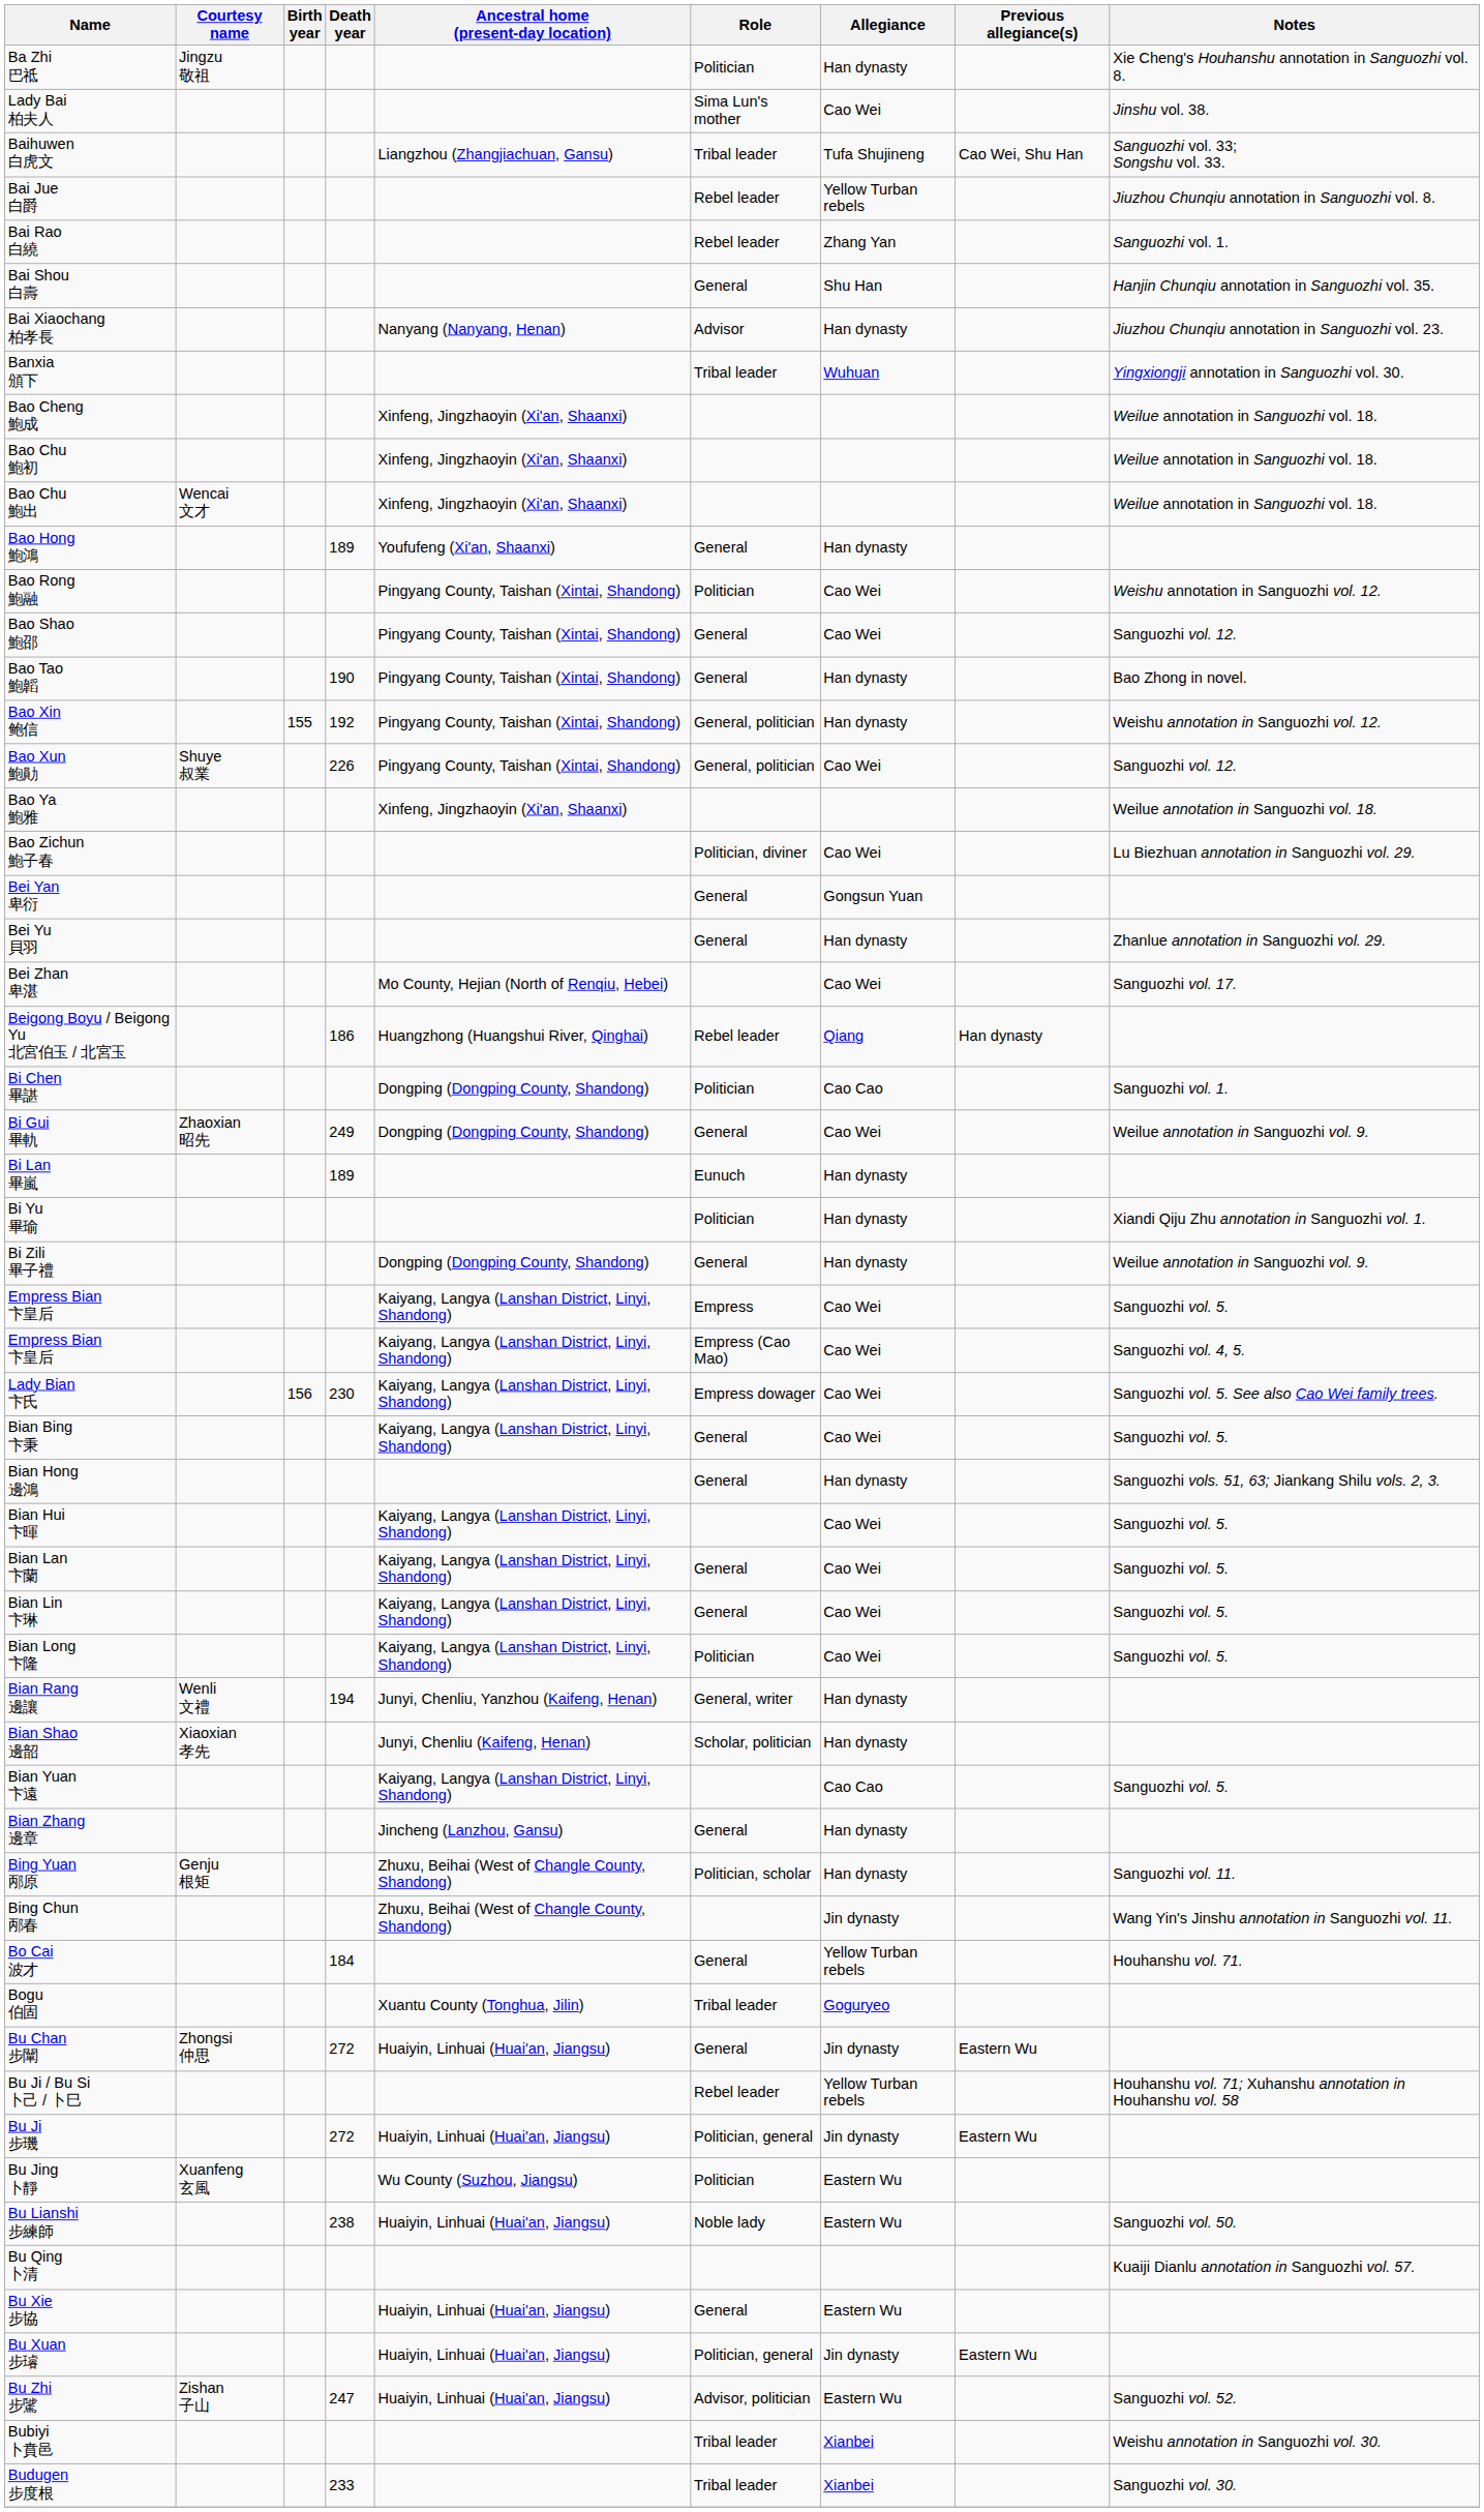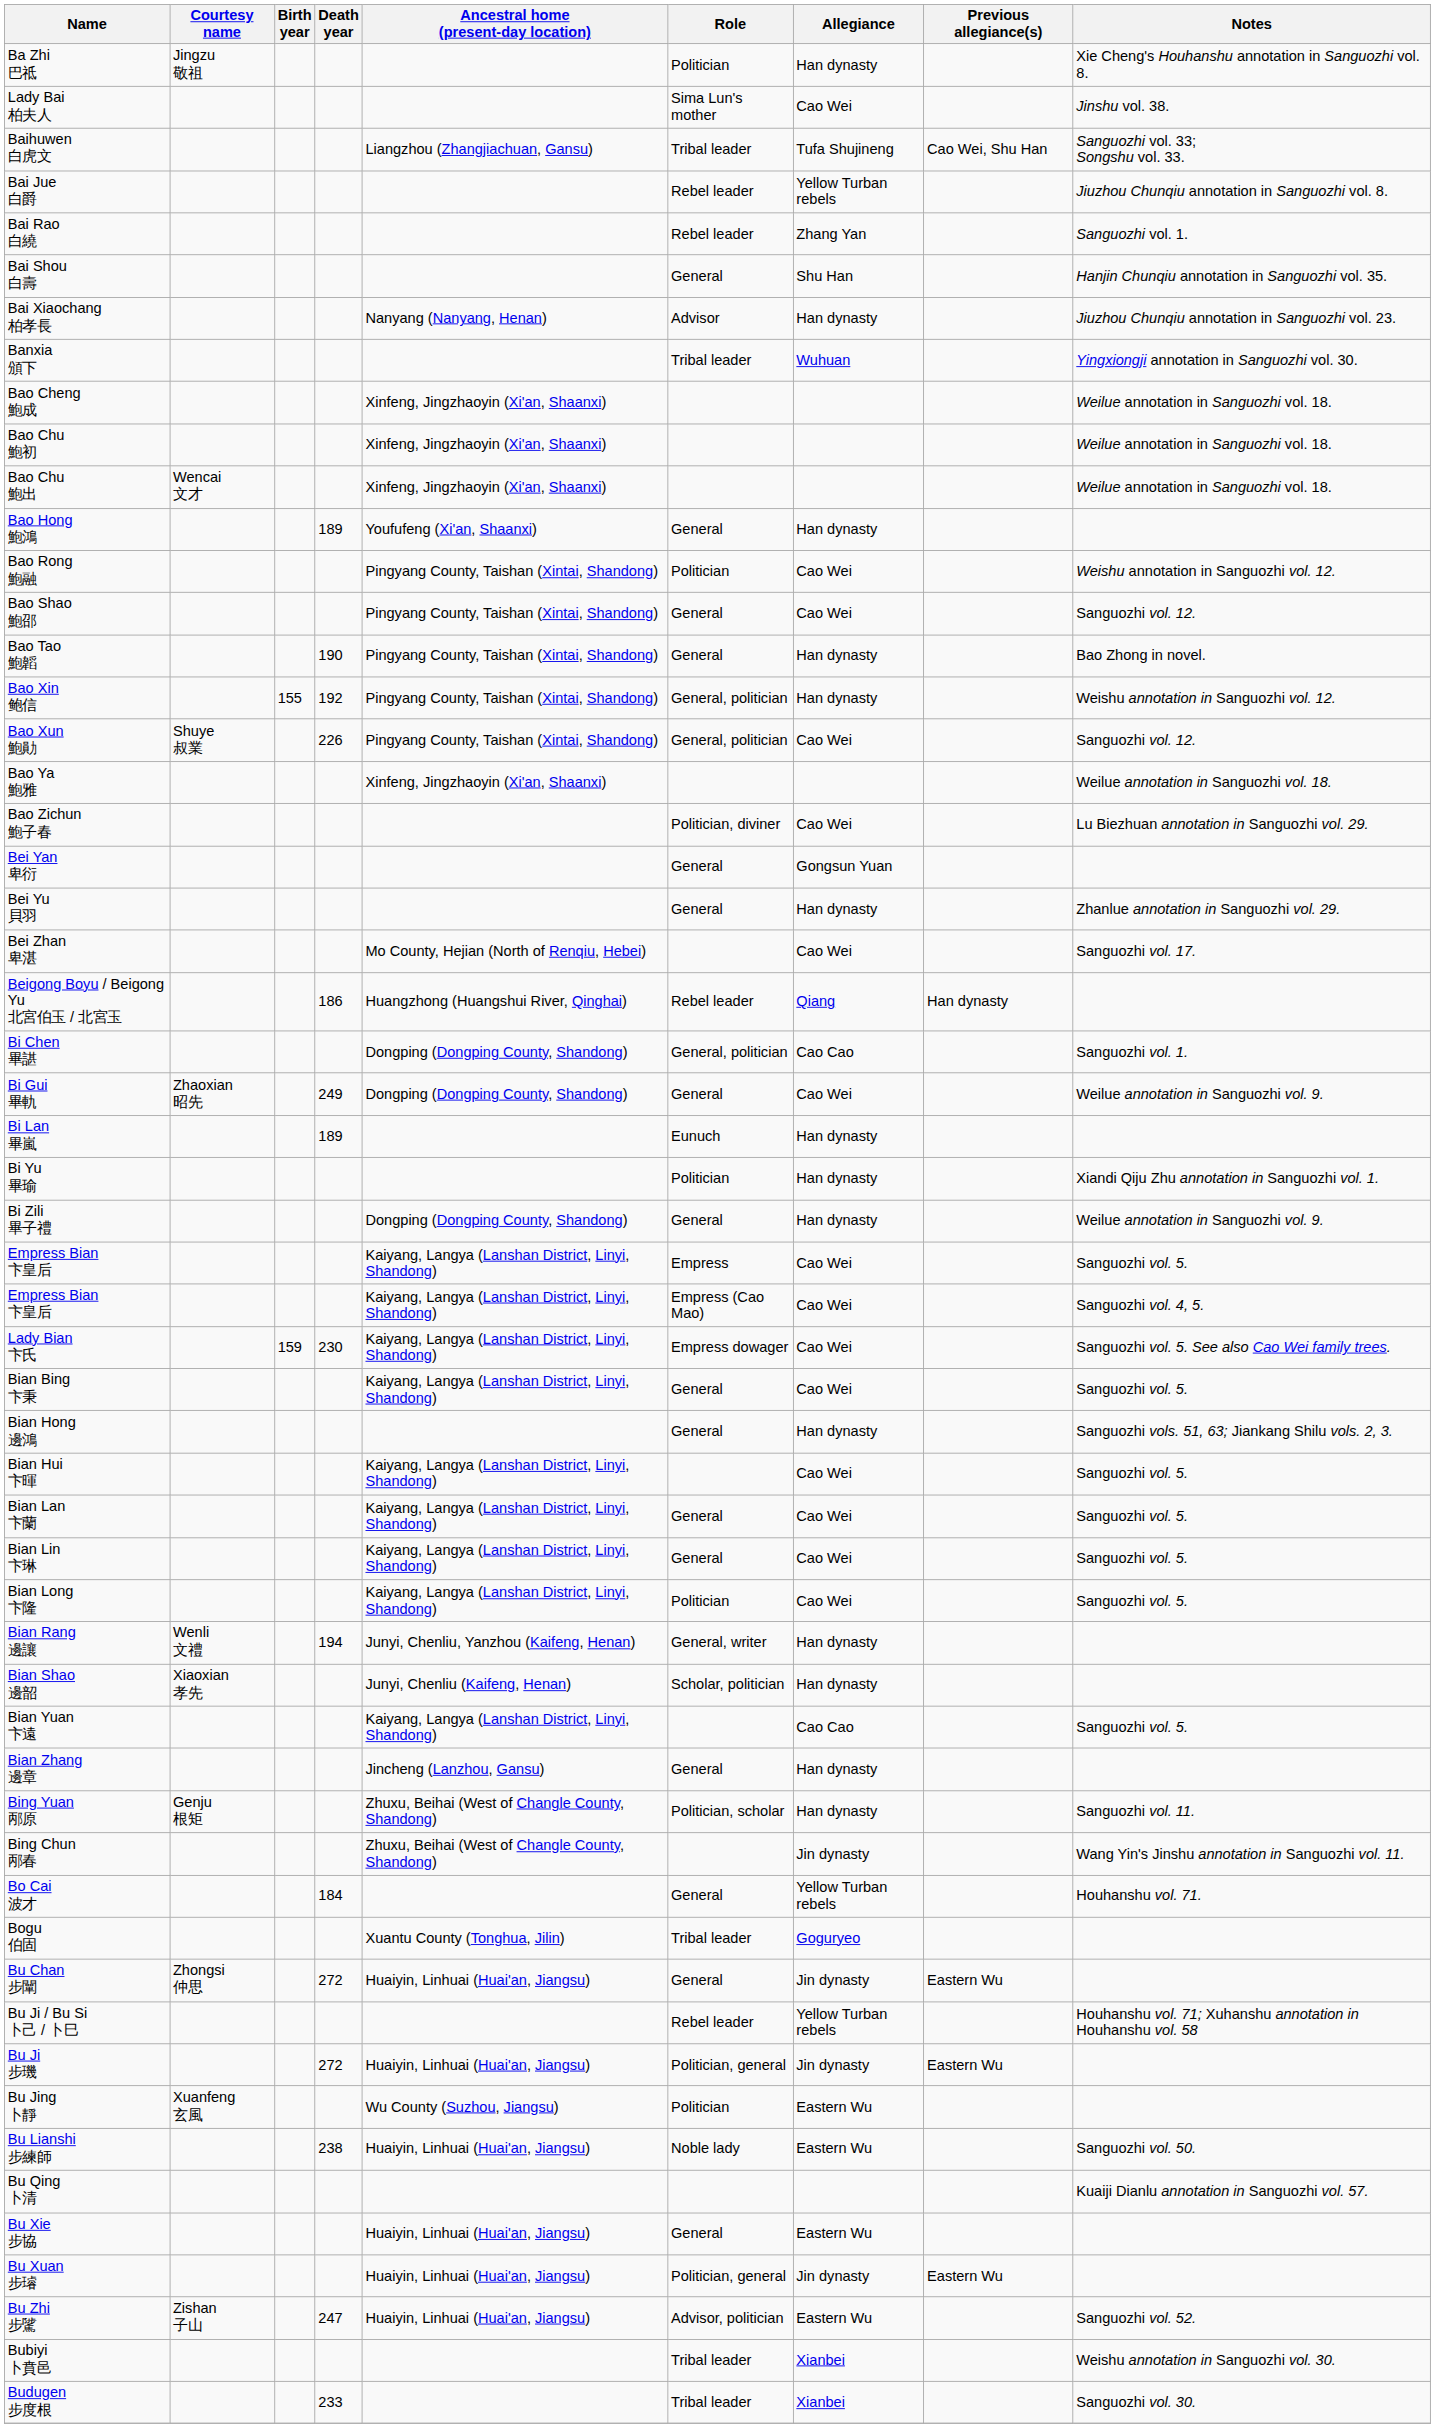Bi Chen 畢諶 | Role: Politician -> General, politician
Lady Bian 卞氏 | Birth year: 156 -> 159
